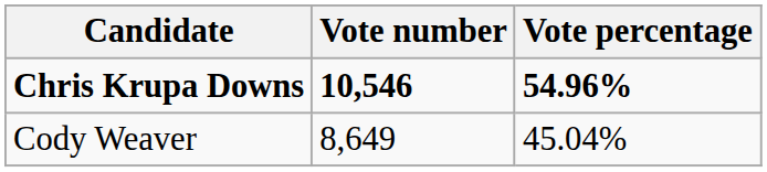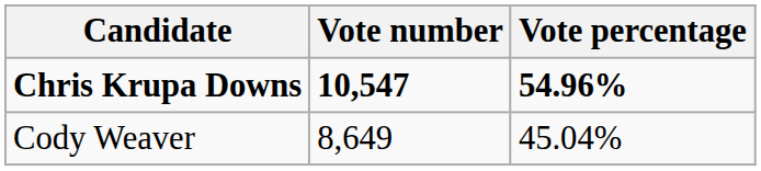Chris Krupa Downs | Vote number: 10,546 -> 10,547
